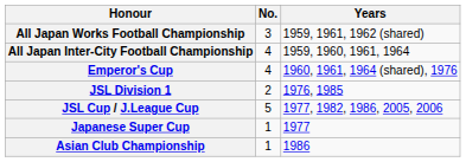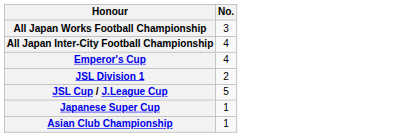- column: Years | 1959, 1961, 1962 (shared) | 1959, 1960, 1961, 1964 | 1960, 1961, 1964 (shared), 1976 | 1976, 1985 | 1977, 1982, 1986, 2005, 2006 | 1977 | 1986
